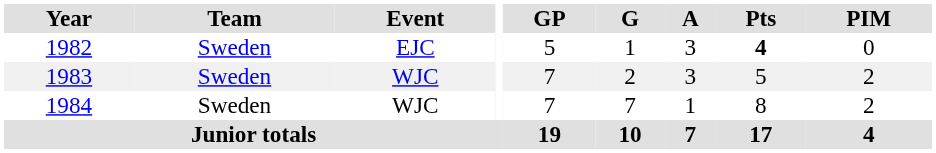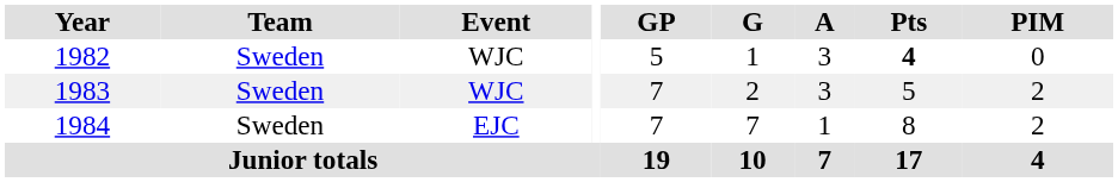1982 | Event: EJC -> WJC
1984 | Event: WJC -> EJC
